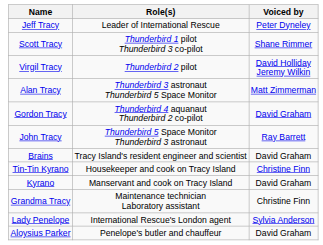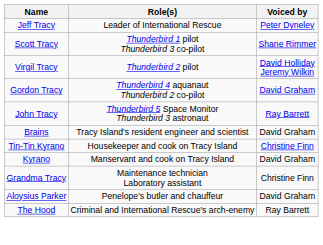- row: Alan Tracy | Thunderbird 3 astronaut Thunderbird 5 Space Monitor | Matt Zimmerman
- row: Lady Penelope | International Rescue's London agent | Sylvia Anderson
+ row: The Hood | Criminal and International Rescue's arch-enemy | Ray Barrett
